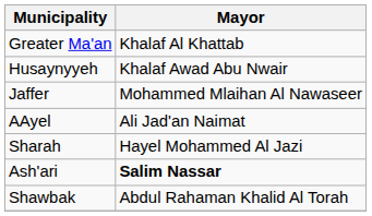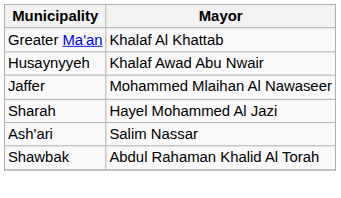- row: AAyel | Ali Jad'an Naimat
Ash'ari | Mayor: bold -> normal
